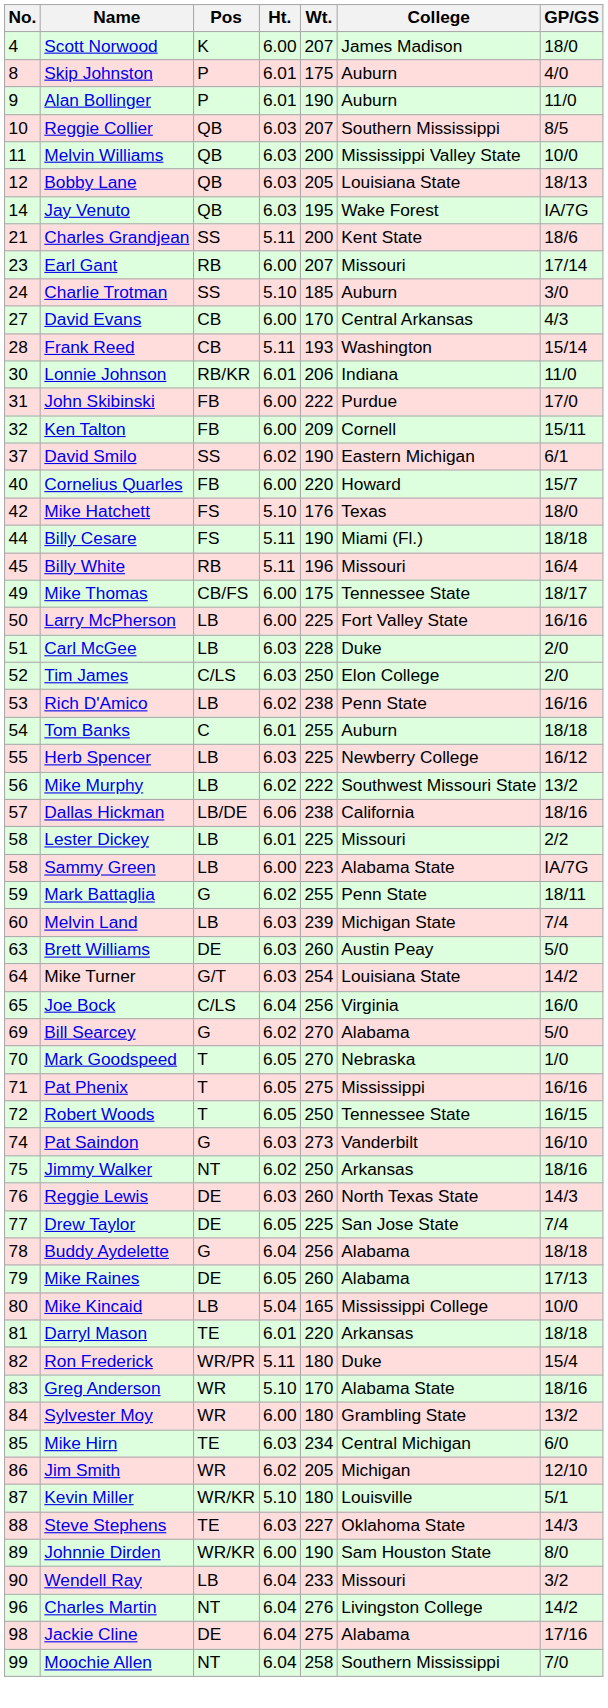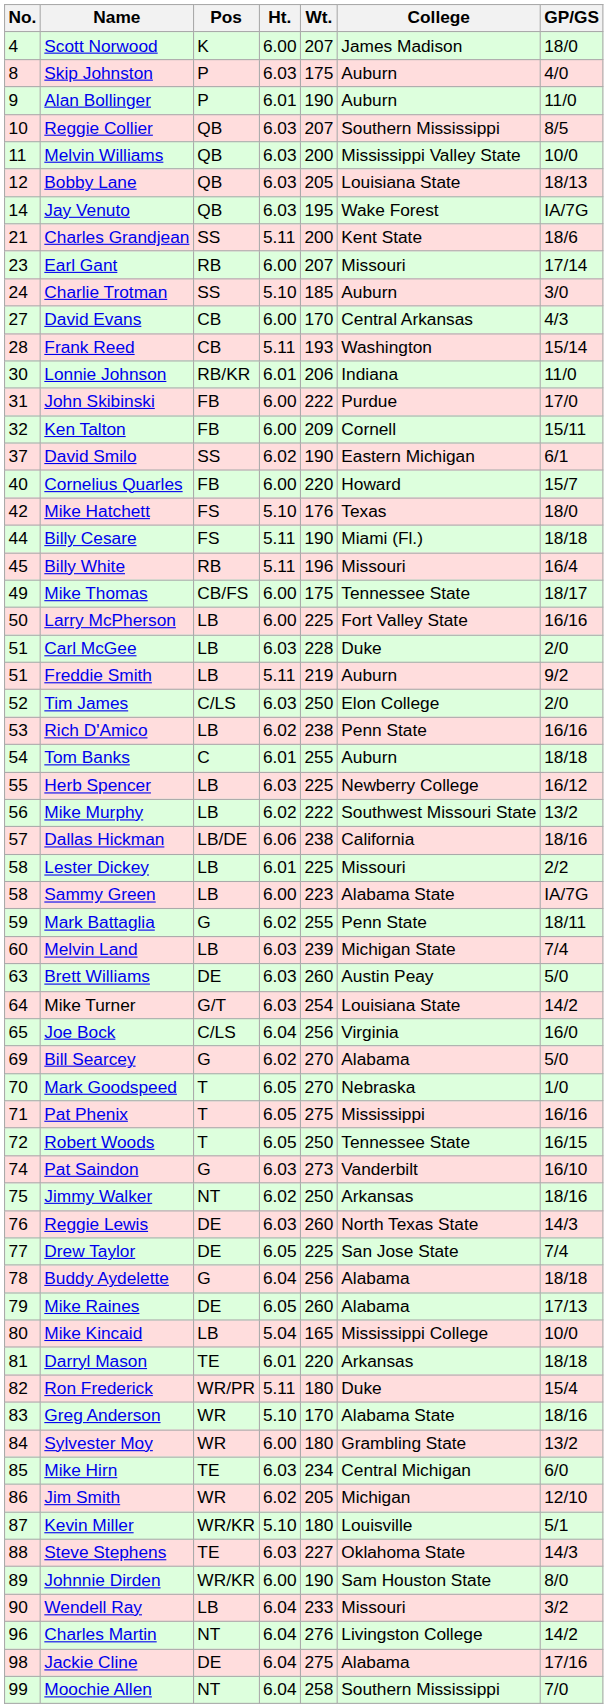Skip Johnston | Ht.: 6.01 -> 6.03
+ row: 51 | Freddie Smith | LB | 5.11 | 219 | Auburn | 9/2
